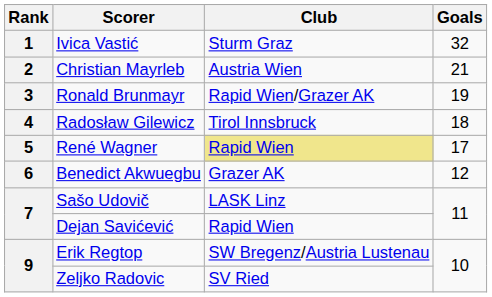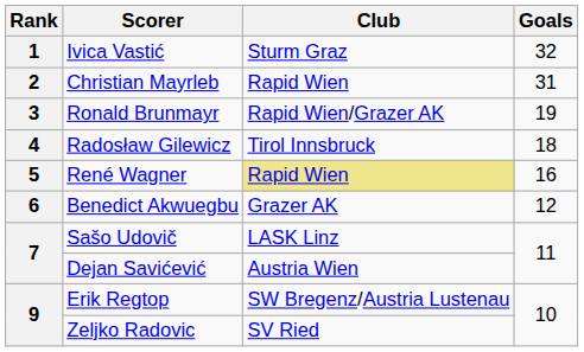Christian Mayrleb | Club: Austria Wien -> Rapid Wien
Christian Mayrleb | Goals: 21 -> 31
René Wagner | Goals: 17 -> 16
Dejan Savićević | Club: Rapid Wien -> Austria Wien
